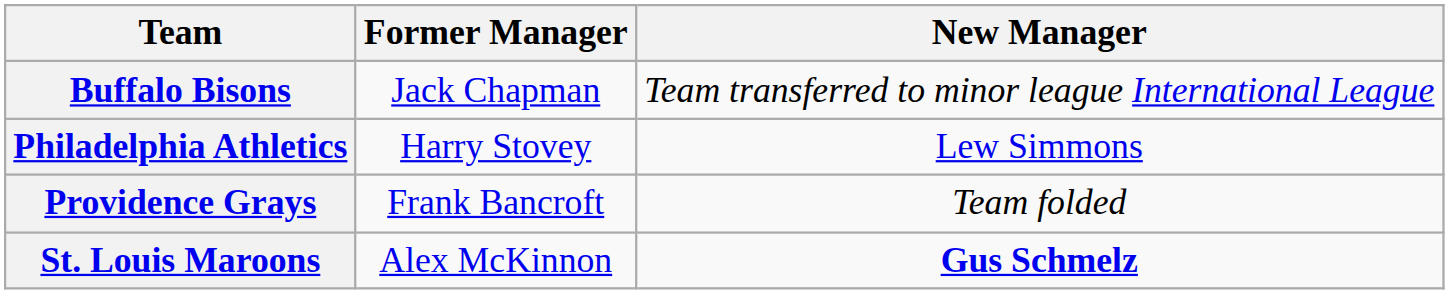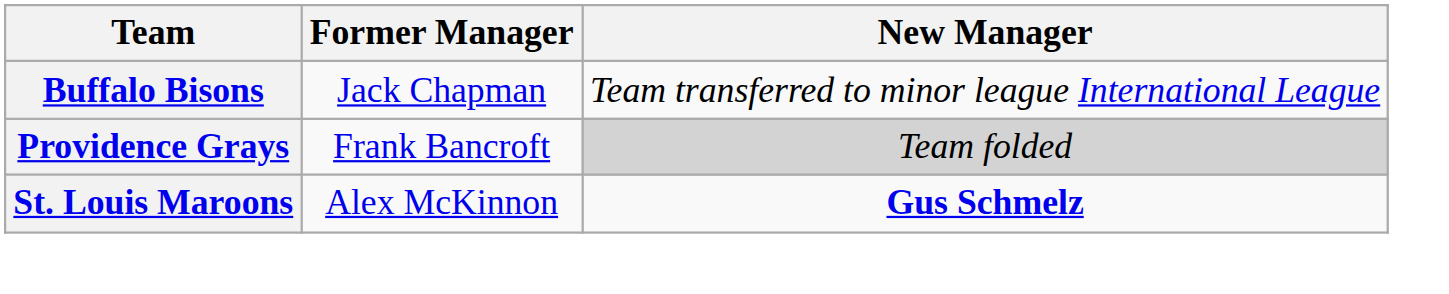- row: Philadelphia Athletics | Harry Stovey | Lew Simmons
Providence Grays | New Manager: no background -> lightgrey background
